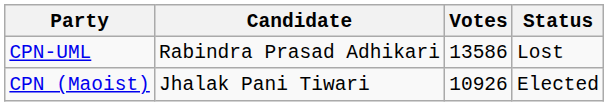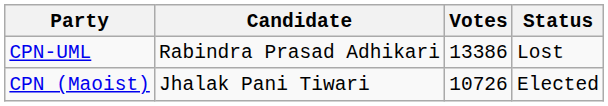CPN-UML | Votes: 13586 -> 13386
CPN (Maoist) | Votes: 10926 -> 10726
